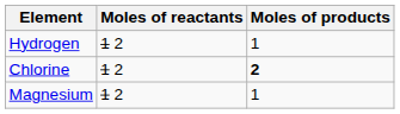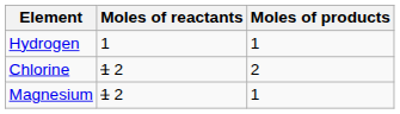Hydrogen | Moles of reactants: 1 2 -> 1
Chlorine | Moles of products: bold -> normal
